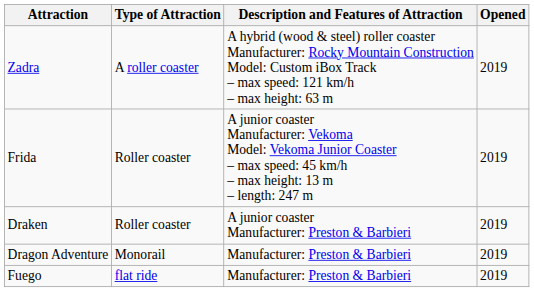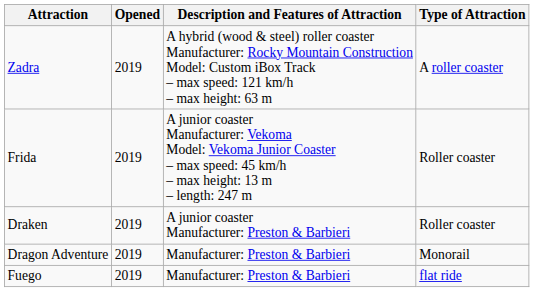columns swapped: Type of Attraction <-> Opened
